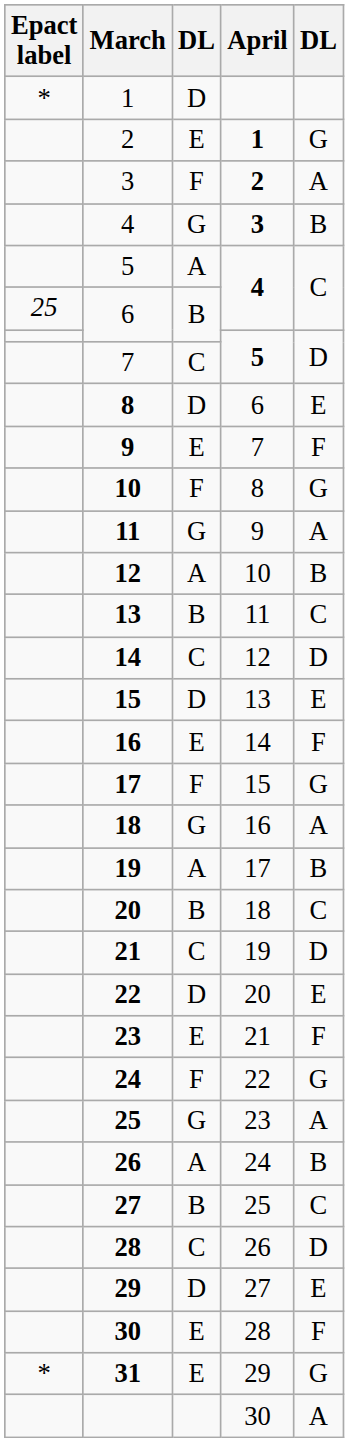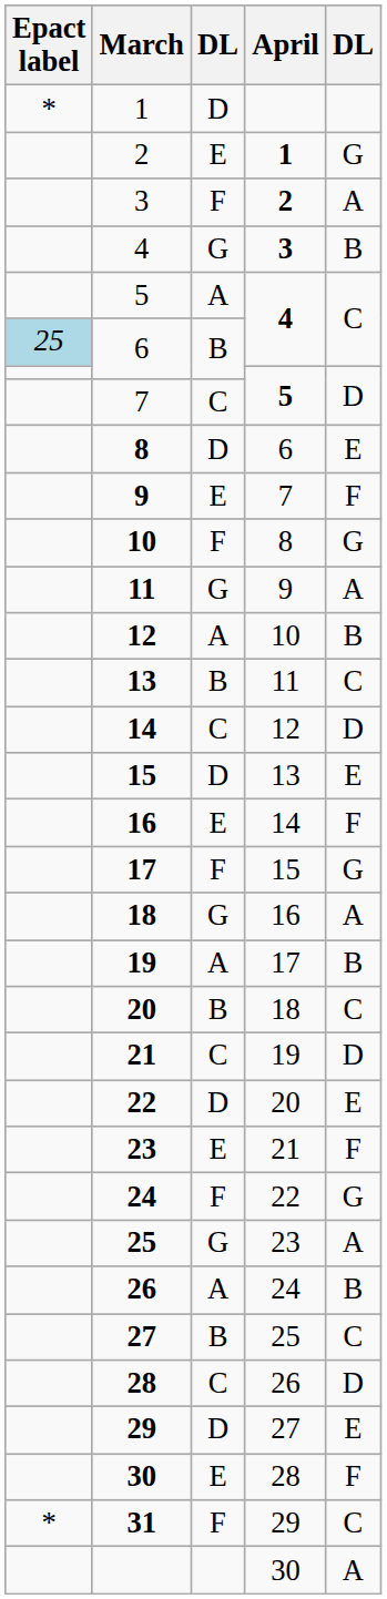6 / 4 | Epact label: no background -> lightblue background
31 | column 3: E -> F
31 | column 5: G -> C
